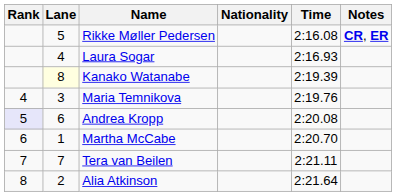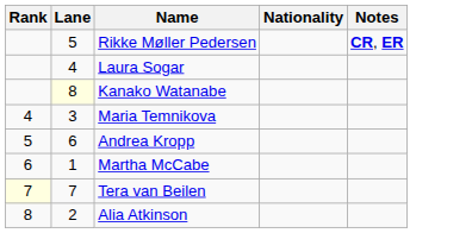- column: Time | 2:16.08 | 2:16.93 | 2:19.39 | 2:19.76 | 2:20.08 | 2:20.70 | 2:21.11 | 2:21.64
Andrea Kropp | Rank: lavender background -> no background
Tera van Beilen | Rank: no background -> lightyellow background
